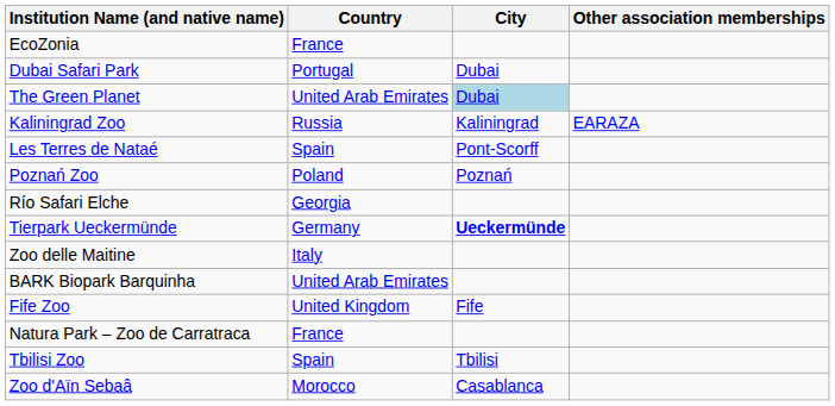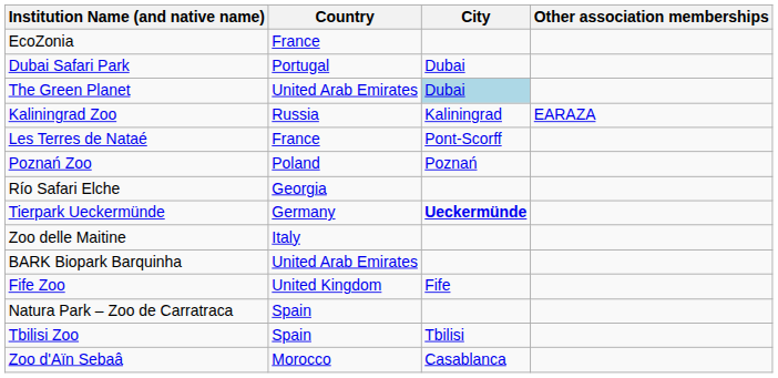Les Terres de Nataé | Country: Spain -> France
Natura Park – Zoo de Carratraca | Country: France -> Spain
